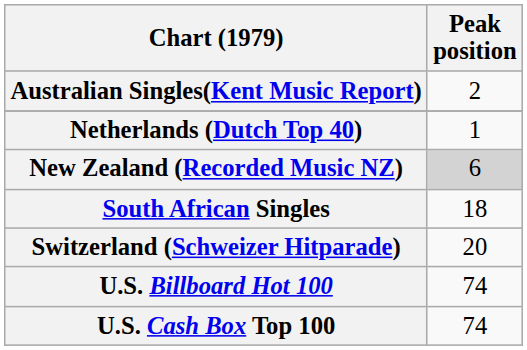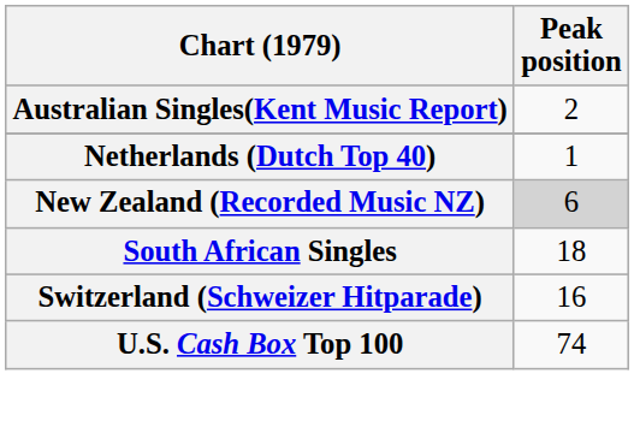Switzerland (Schweizer Hitparade) | Peak position: 20 -> 16
- row: U.S. Billboard Hot 100 | 74
